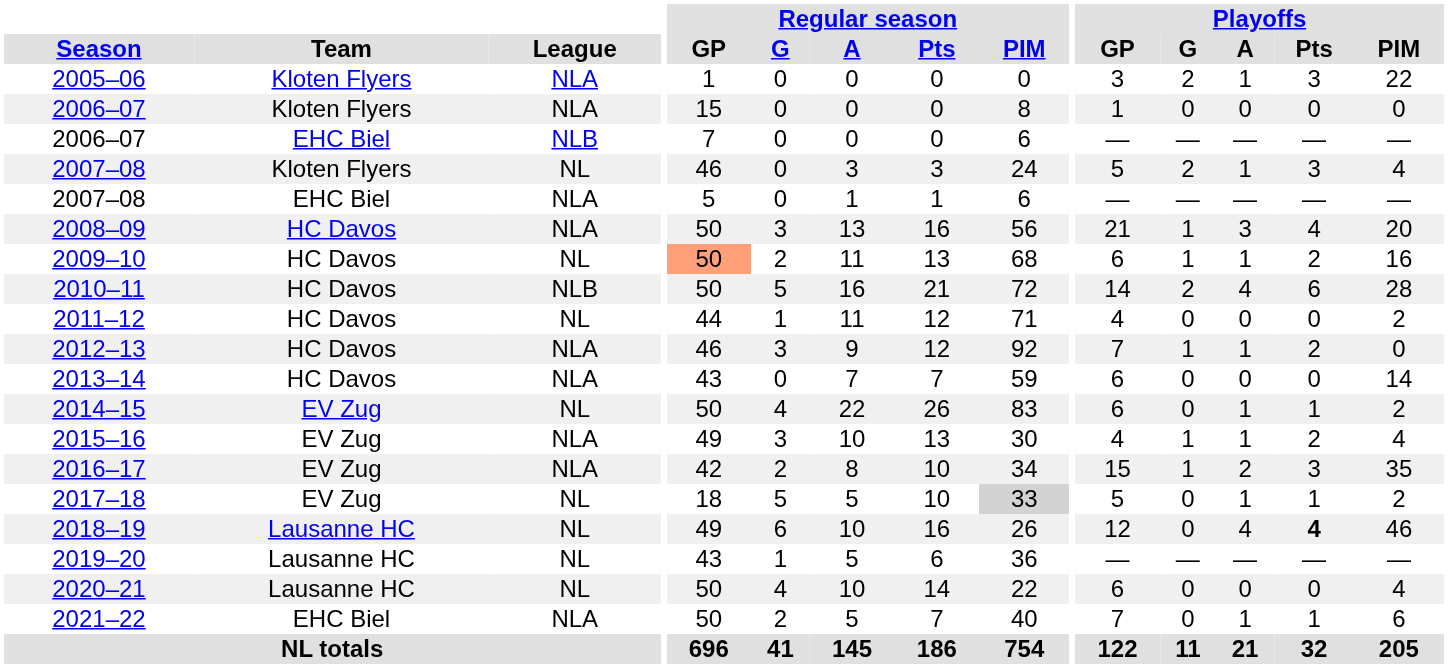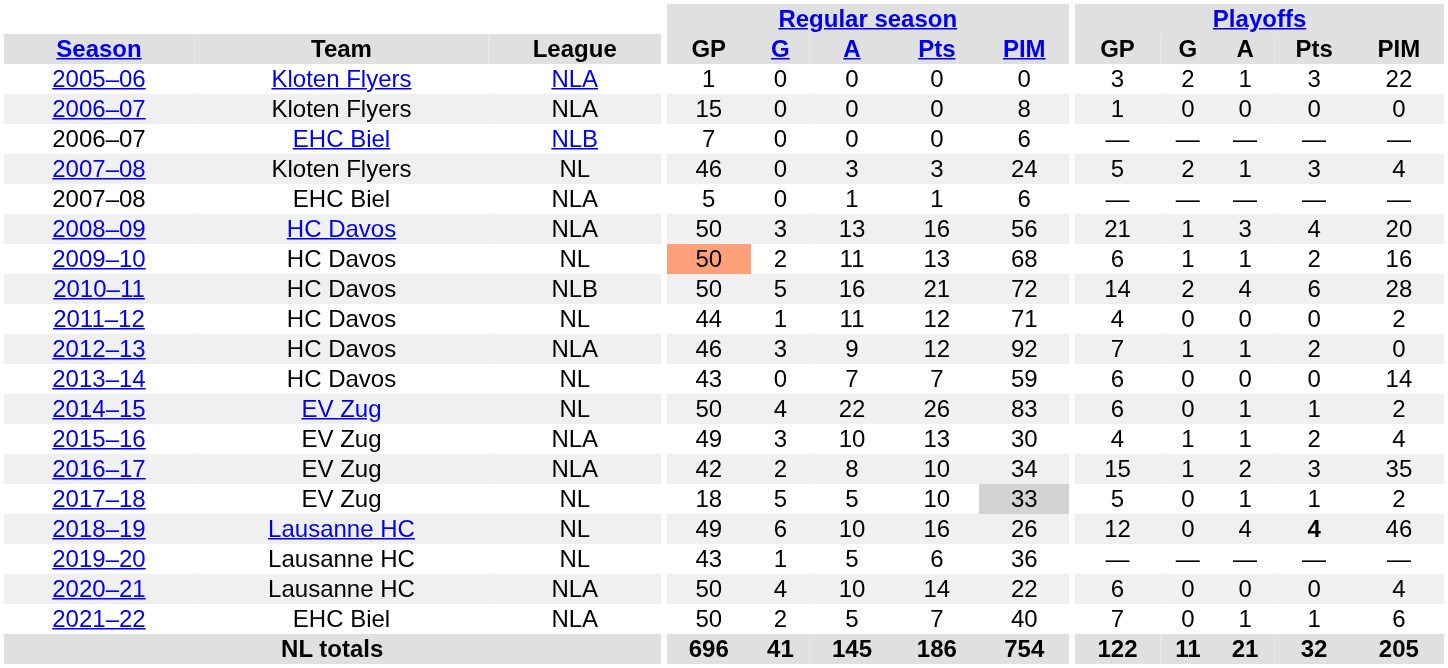2013–14 | League: NLA -> NL
2020–21 | League: NL -> NLA
